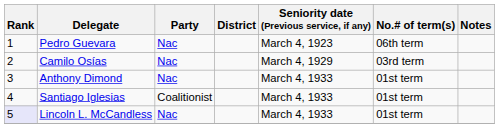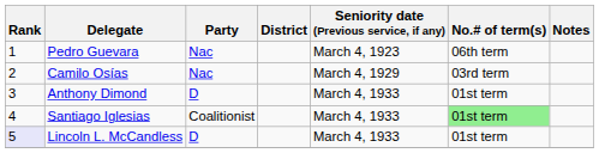Anthony Dimond | Party: Nac -> D
Santiago Iglesias | No.# of term(s): no background -> lightgreen background
Lincoln L. McCandless | Party: Nac -> D
